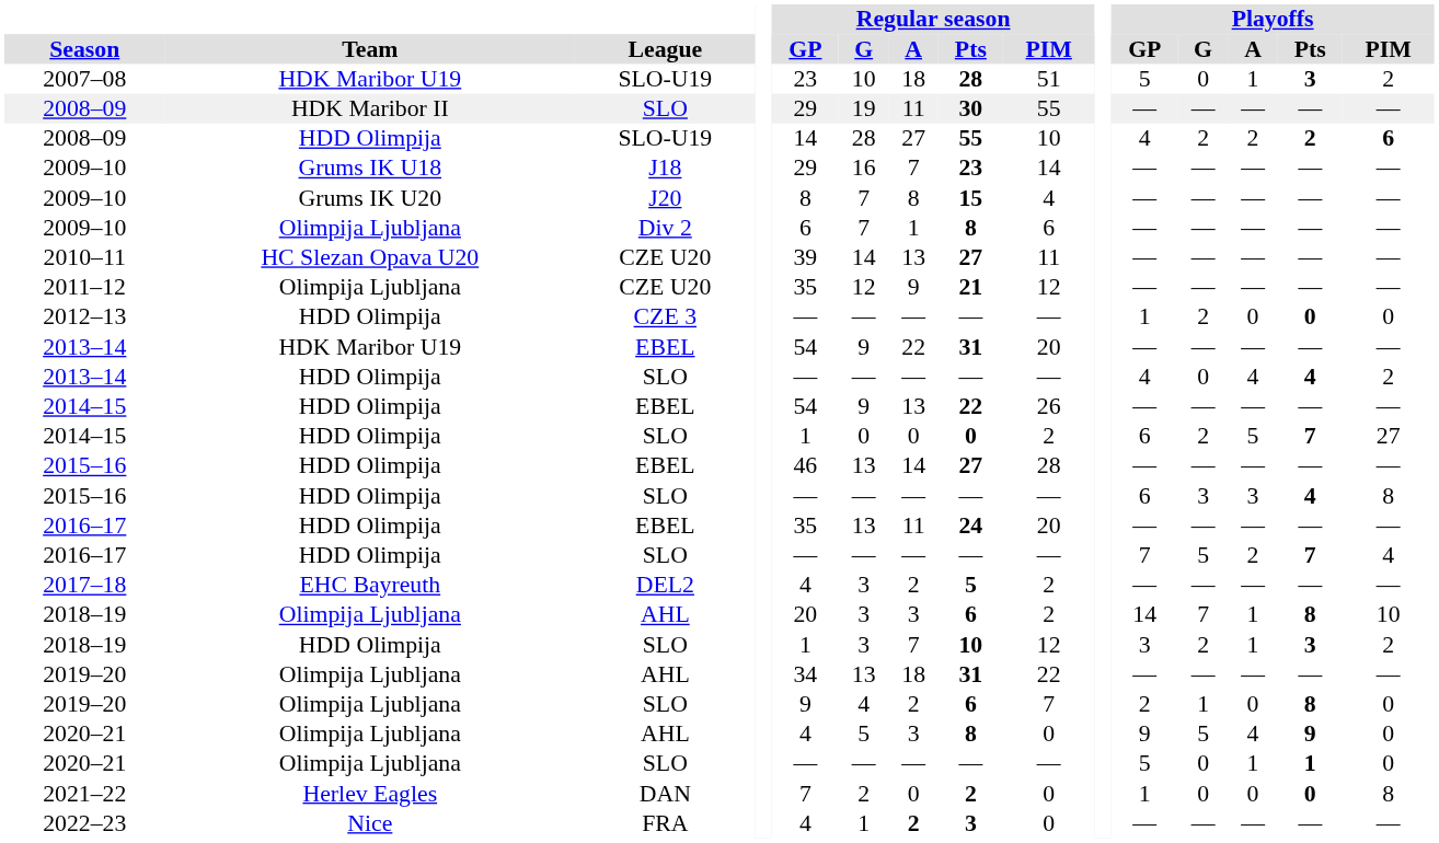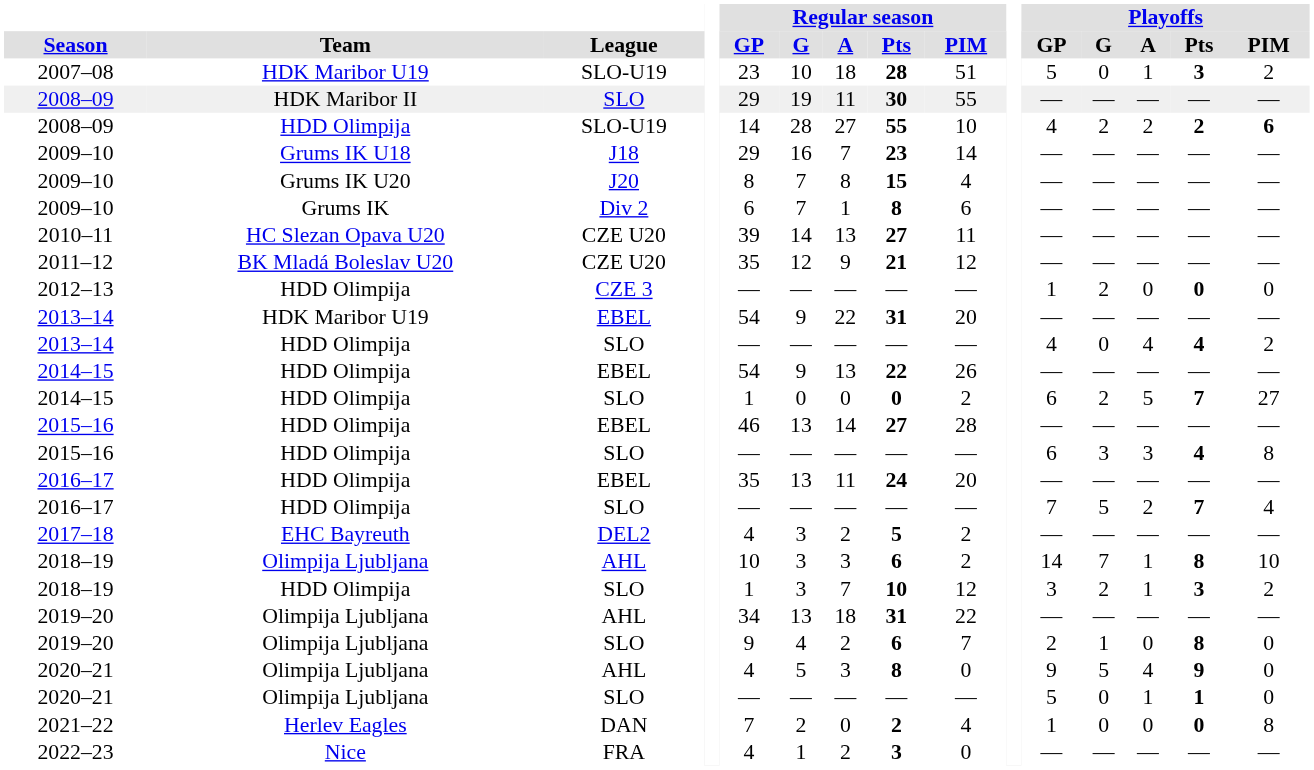2009–10 / Div 2 | Team: Olimpija Ljubljana -> Grums IK
2011–12 | Team: Olimpija Ljubljana -> BK Mladá Boleslav U20
2018–19 / AHL | Regular season / GP: 20 -> 10
2021–22 | Regular season / PIM: 0 -> 4
2022–23 | Regular season / A: bold -> normal
